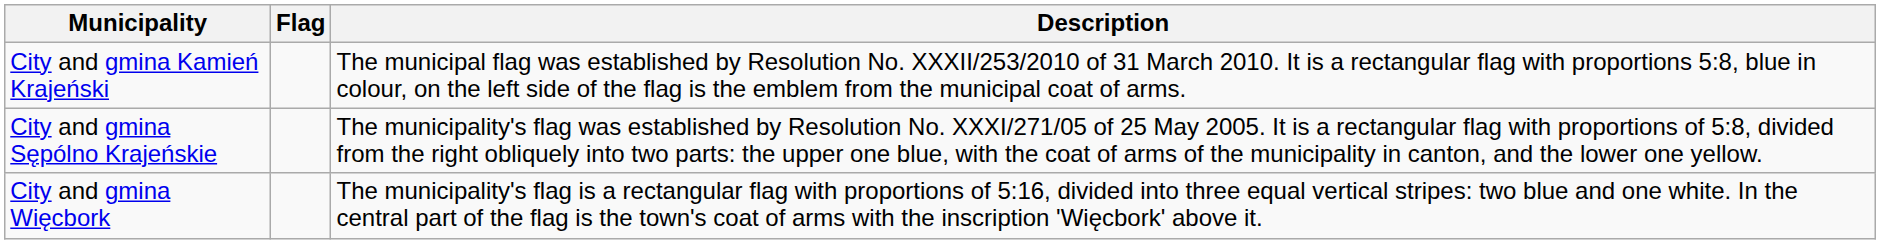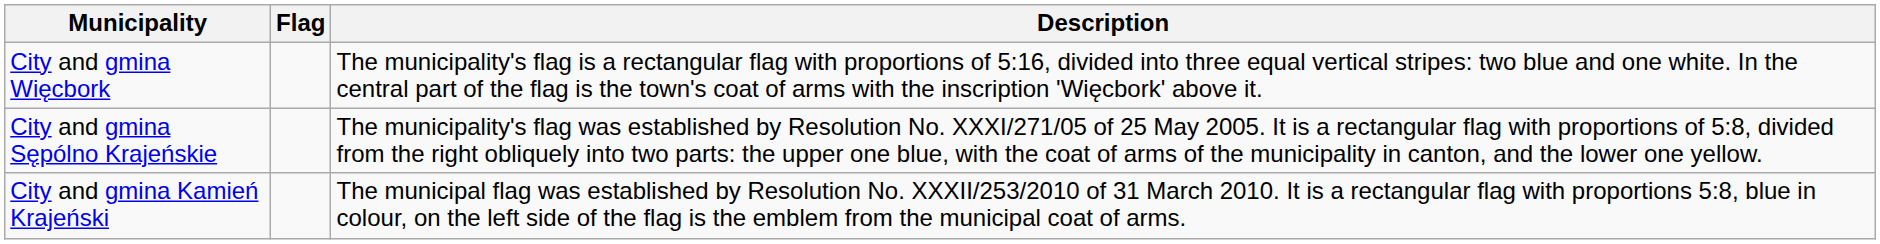rows swapped: City and gmina Kamień Krajeński <-> City and gmina Więcbork
